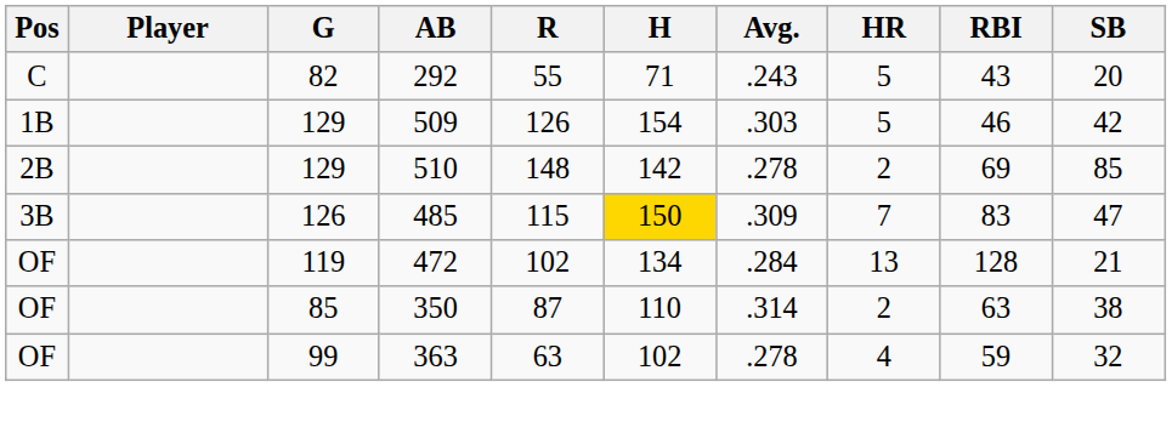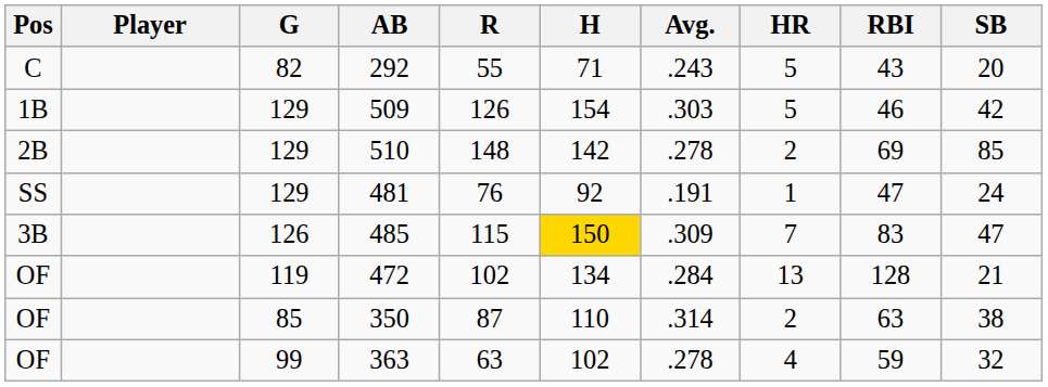+ row: SS | 129 | 481 | 76 | 92 | .191 | 1 | 47 | 24
